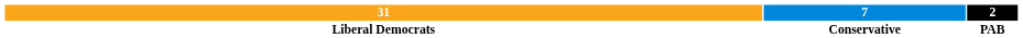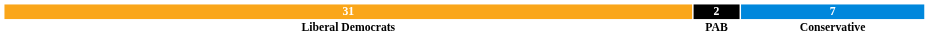columns swapped: 7 <-> 2
